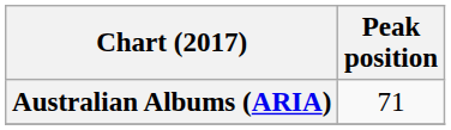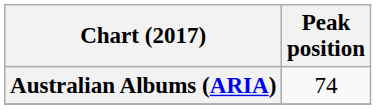Australian Albums (ARIA) | Peak position: 71 -> 74
